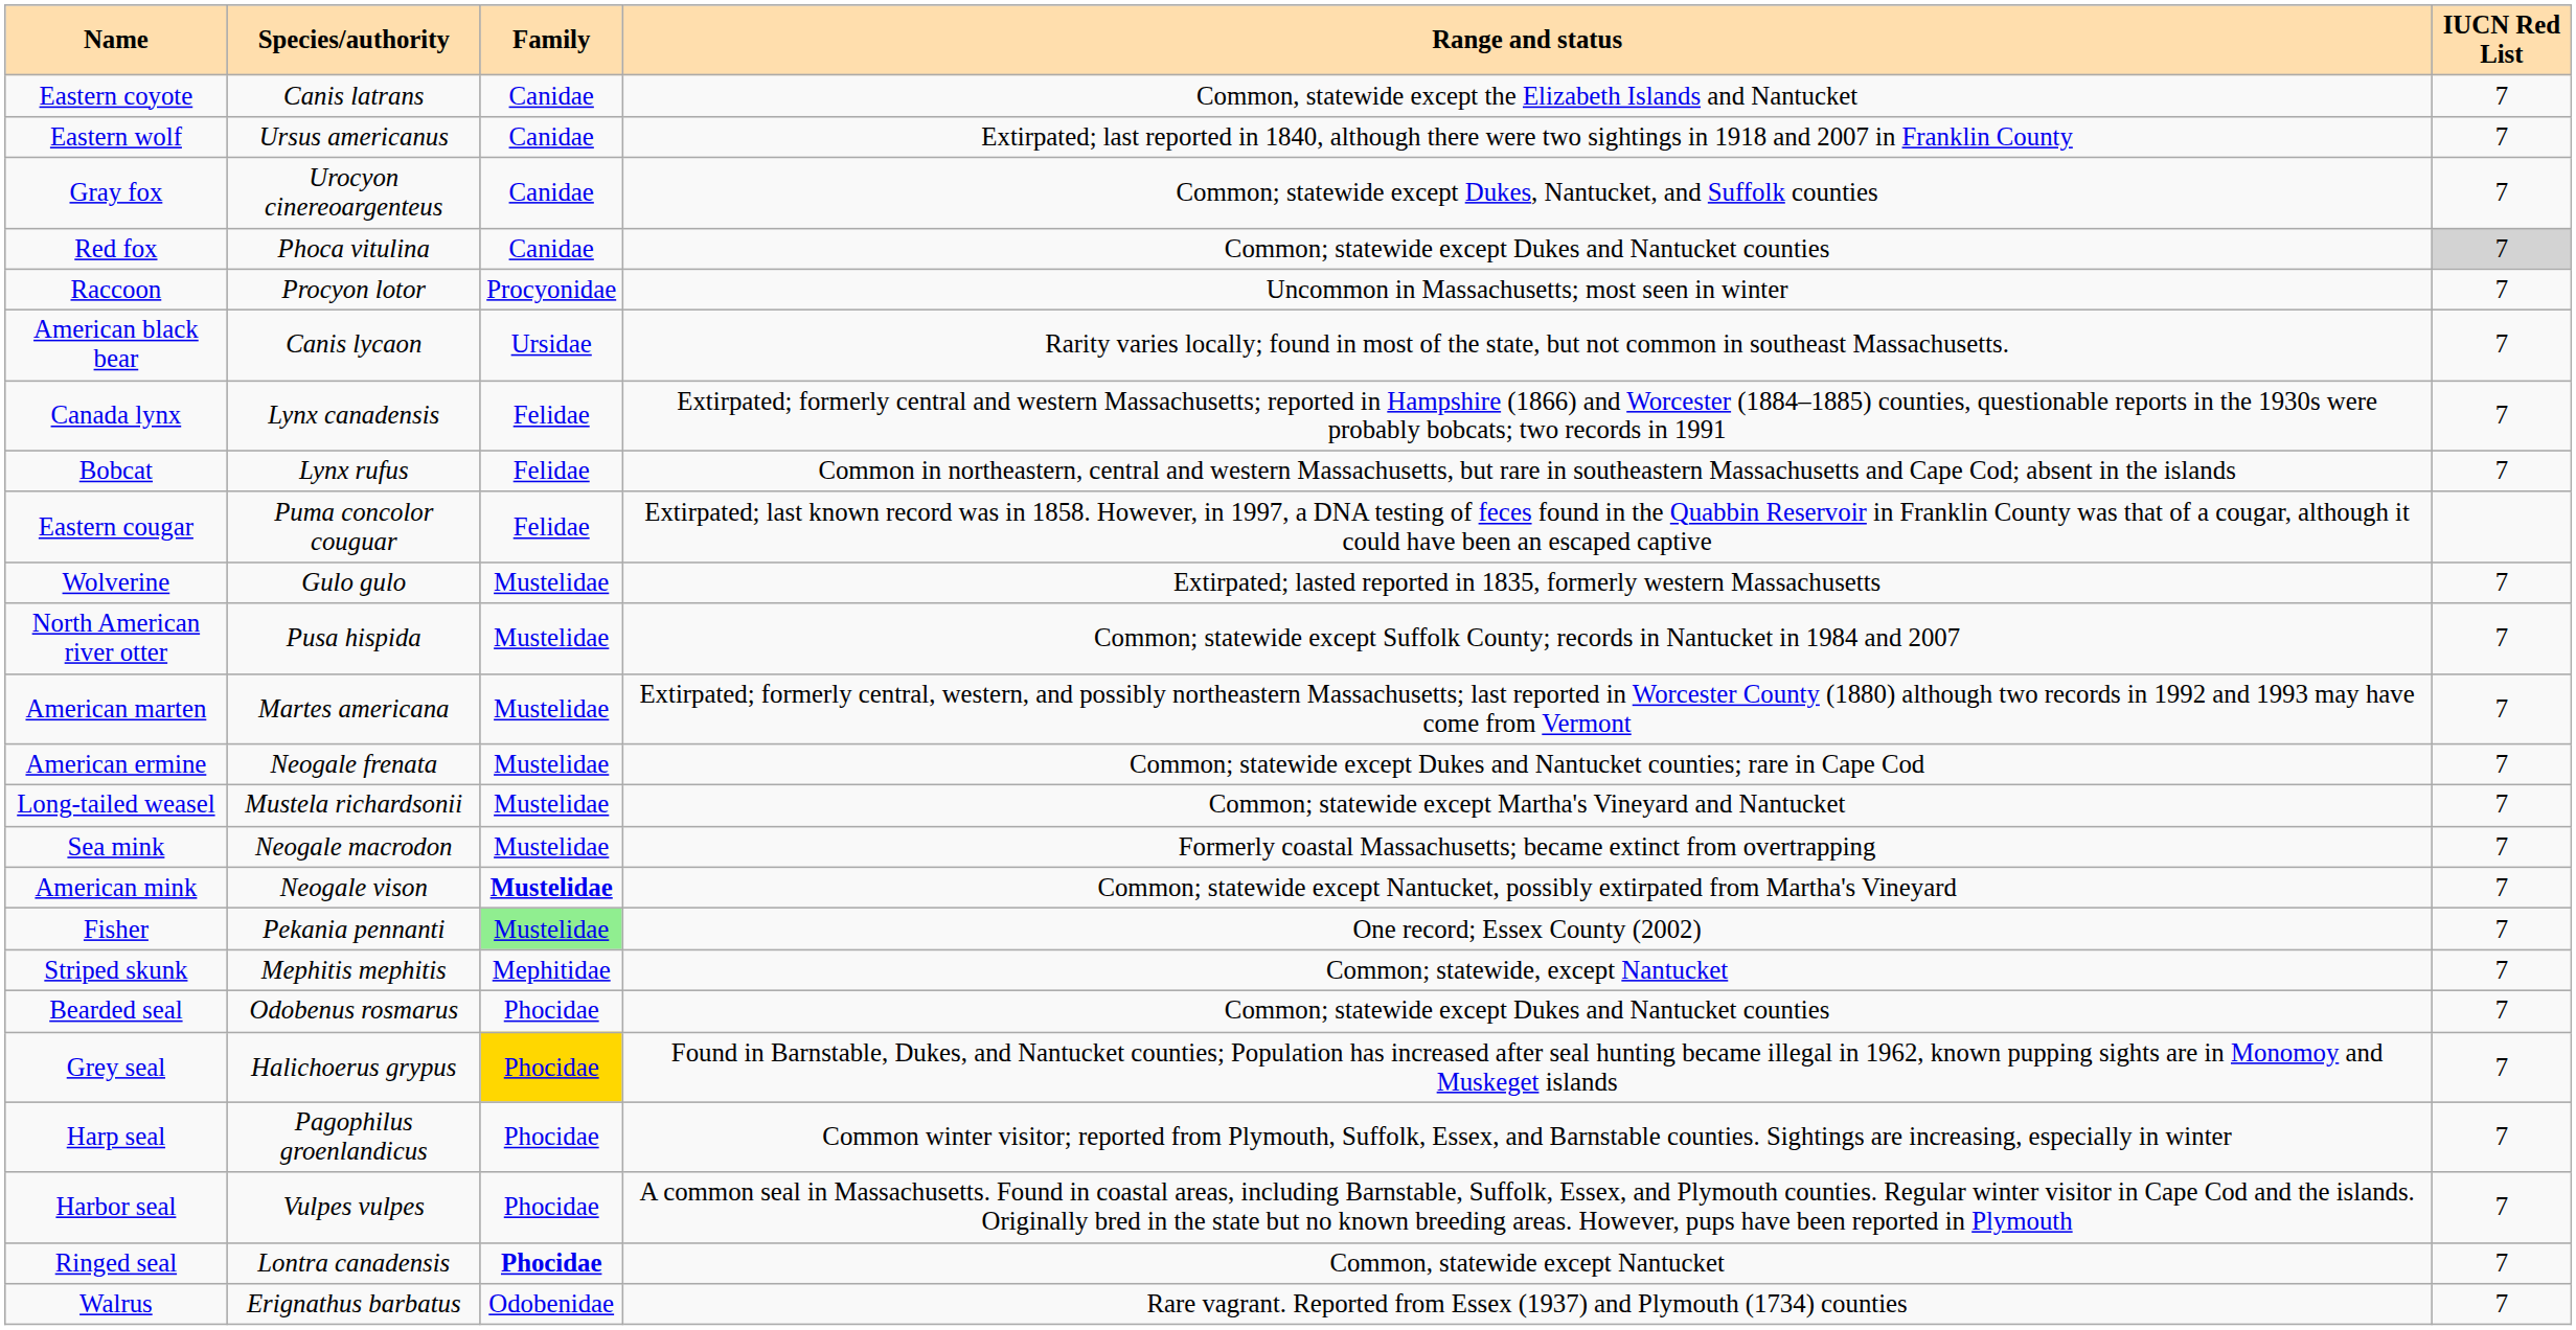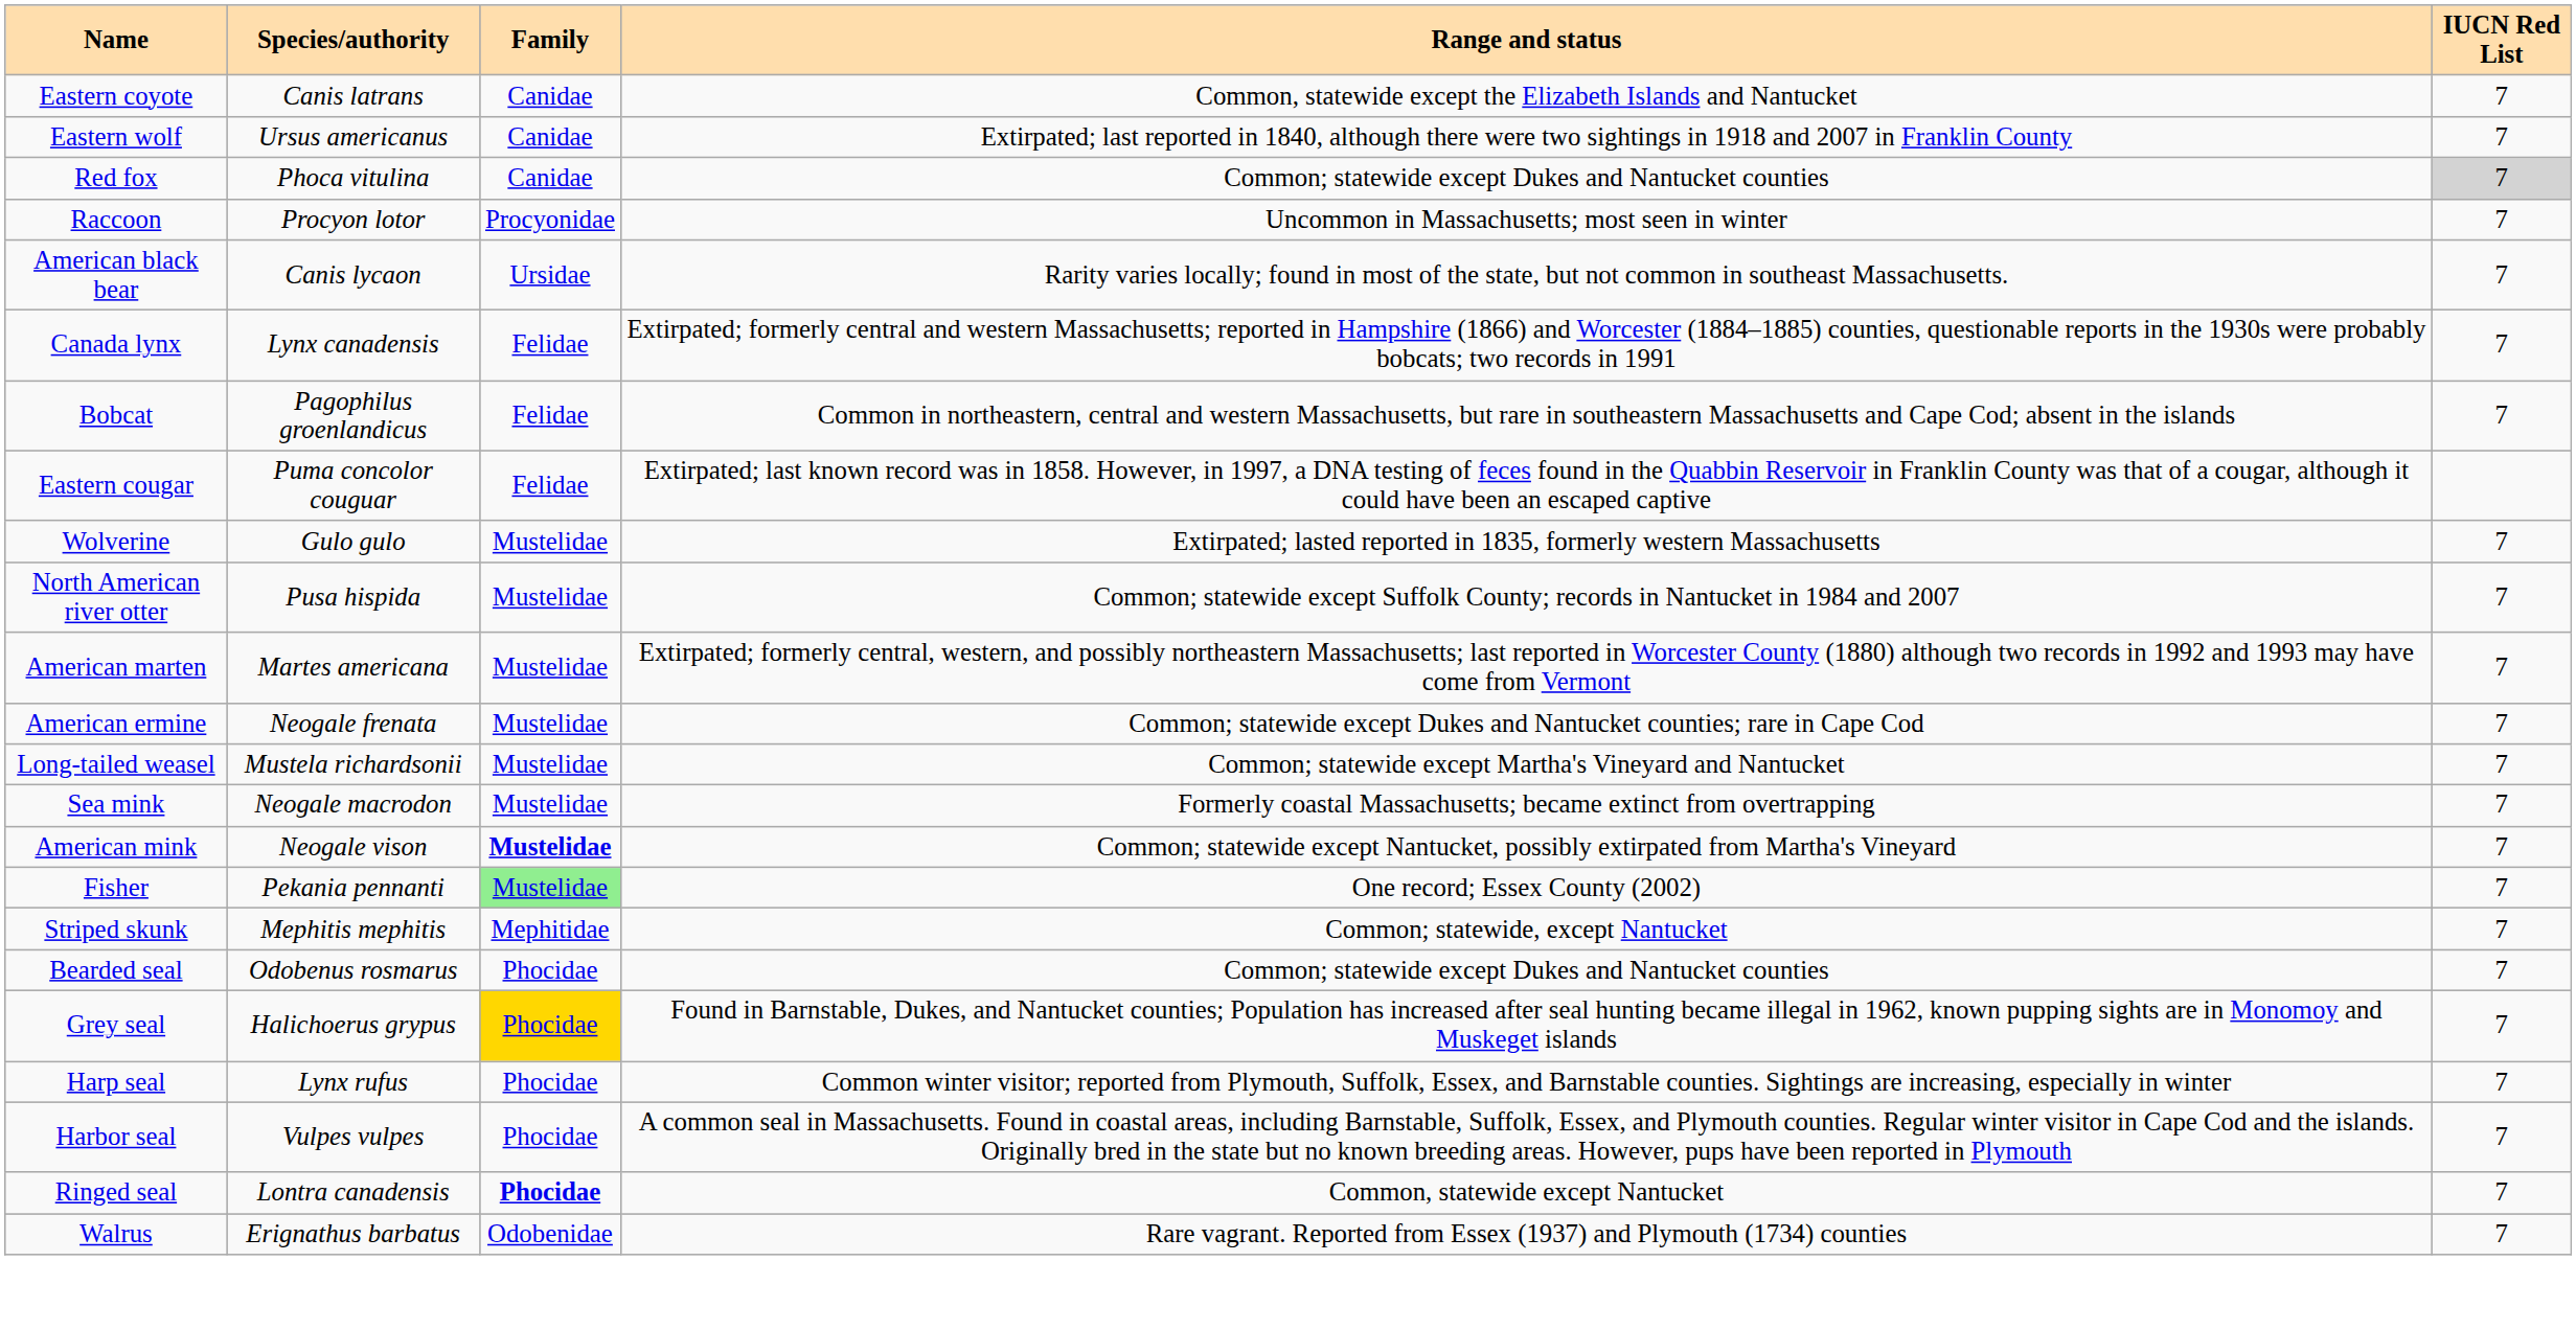- row: Gray fox | Urocyon cinereoargenteus | Canidae | Common; statewide except Dukes, Nantucket, and Suffolk counties | 7
Bobcat | Species/authority: Lynx rufus -> Pagophilus groenlandicus
Harp seal | Species/authority: Pagophilus groenlandicus -> Lynx rufus
